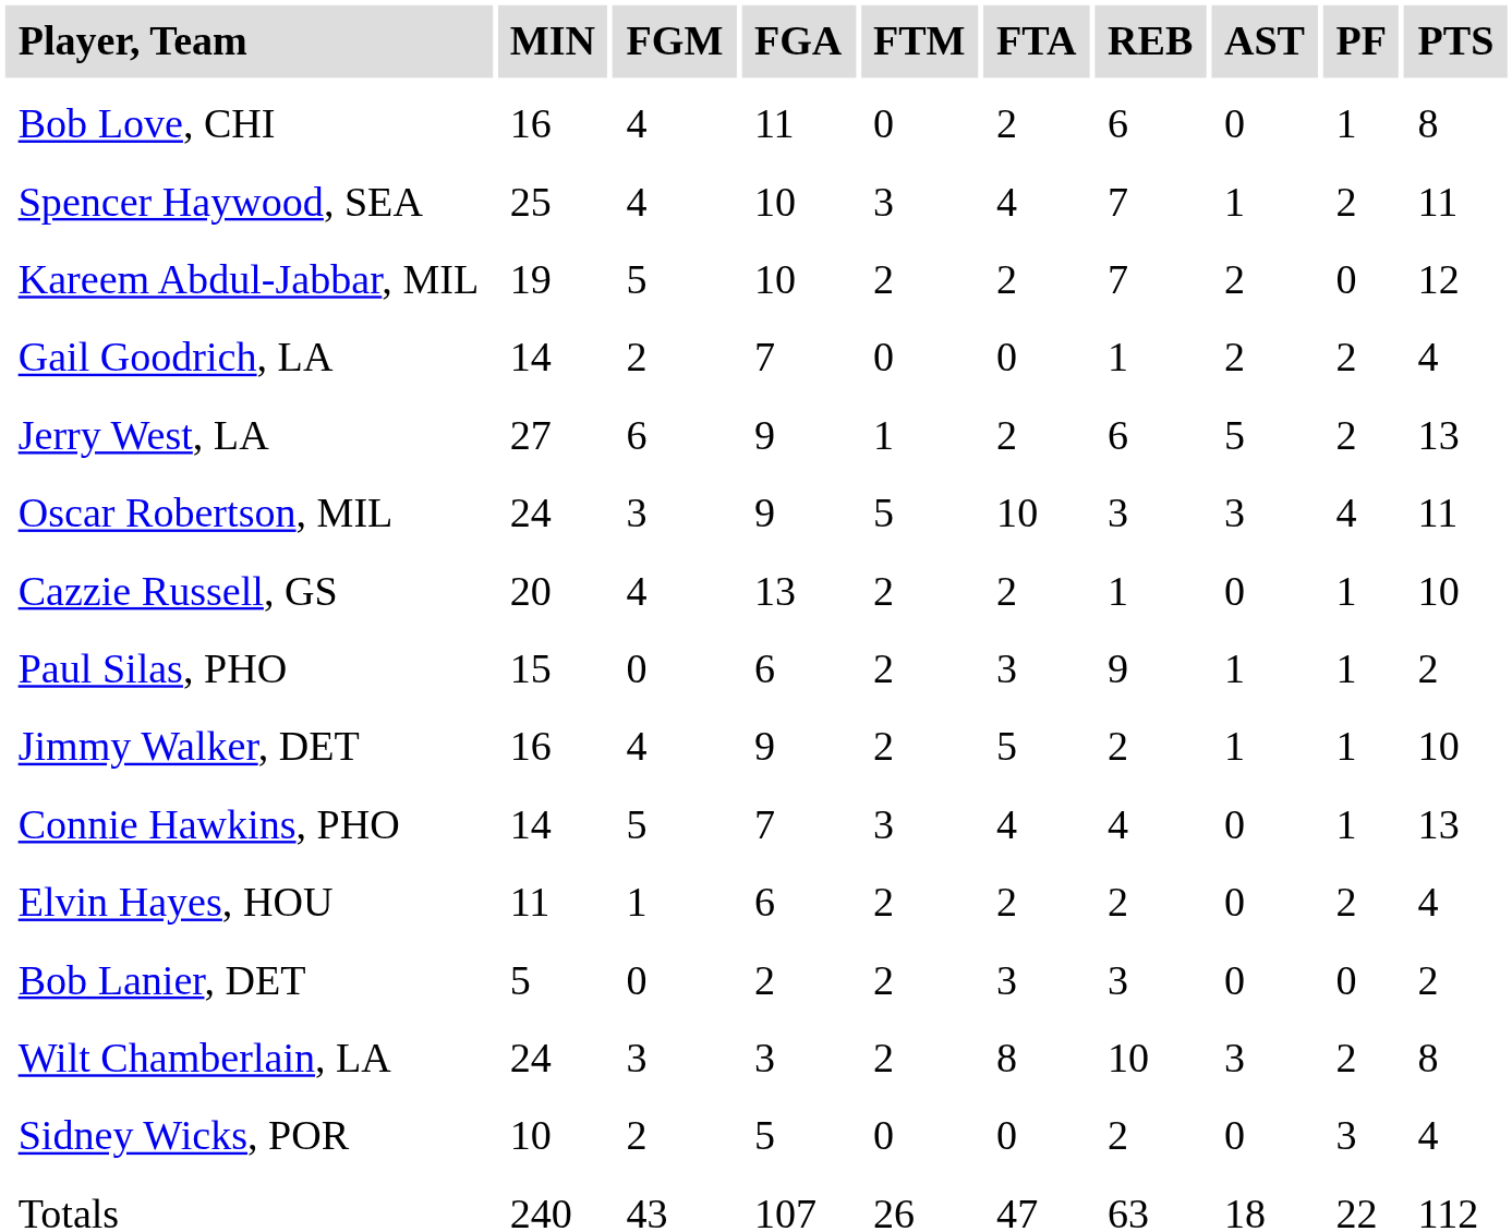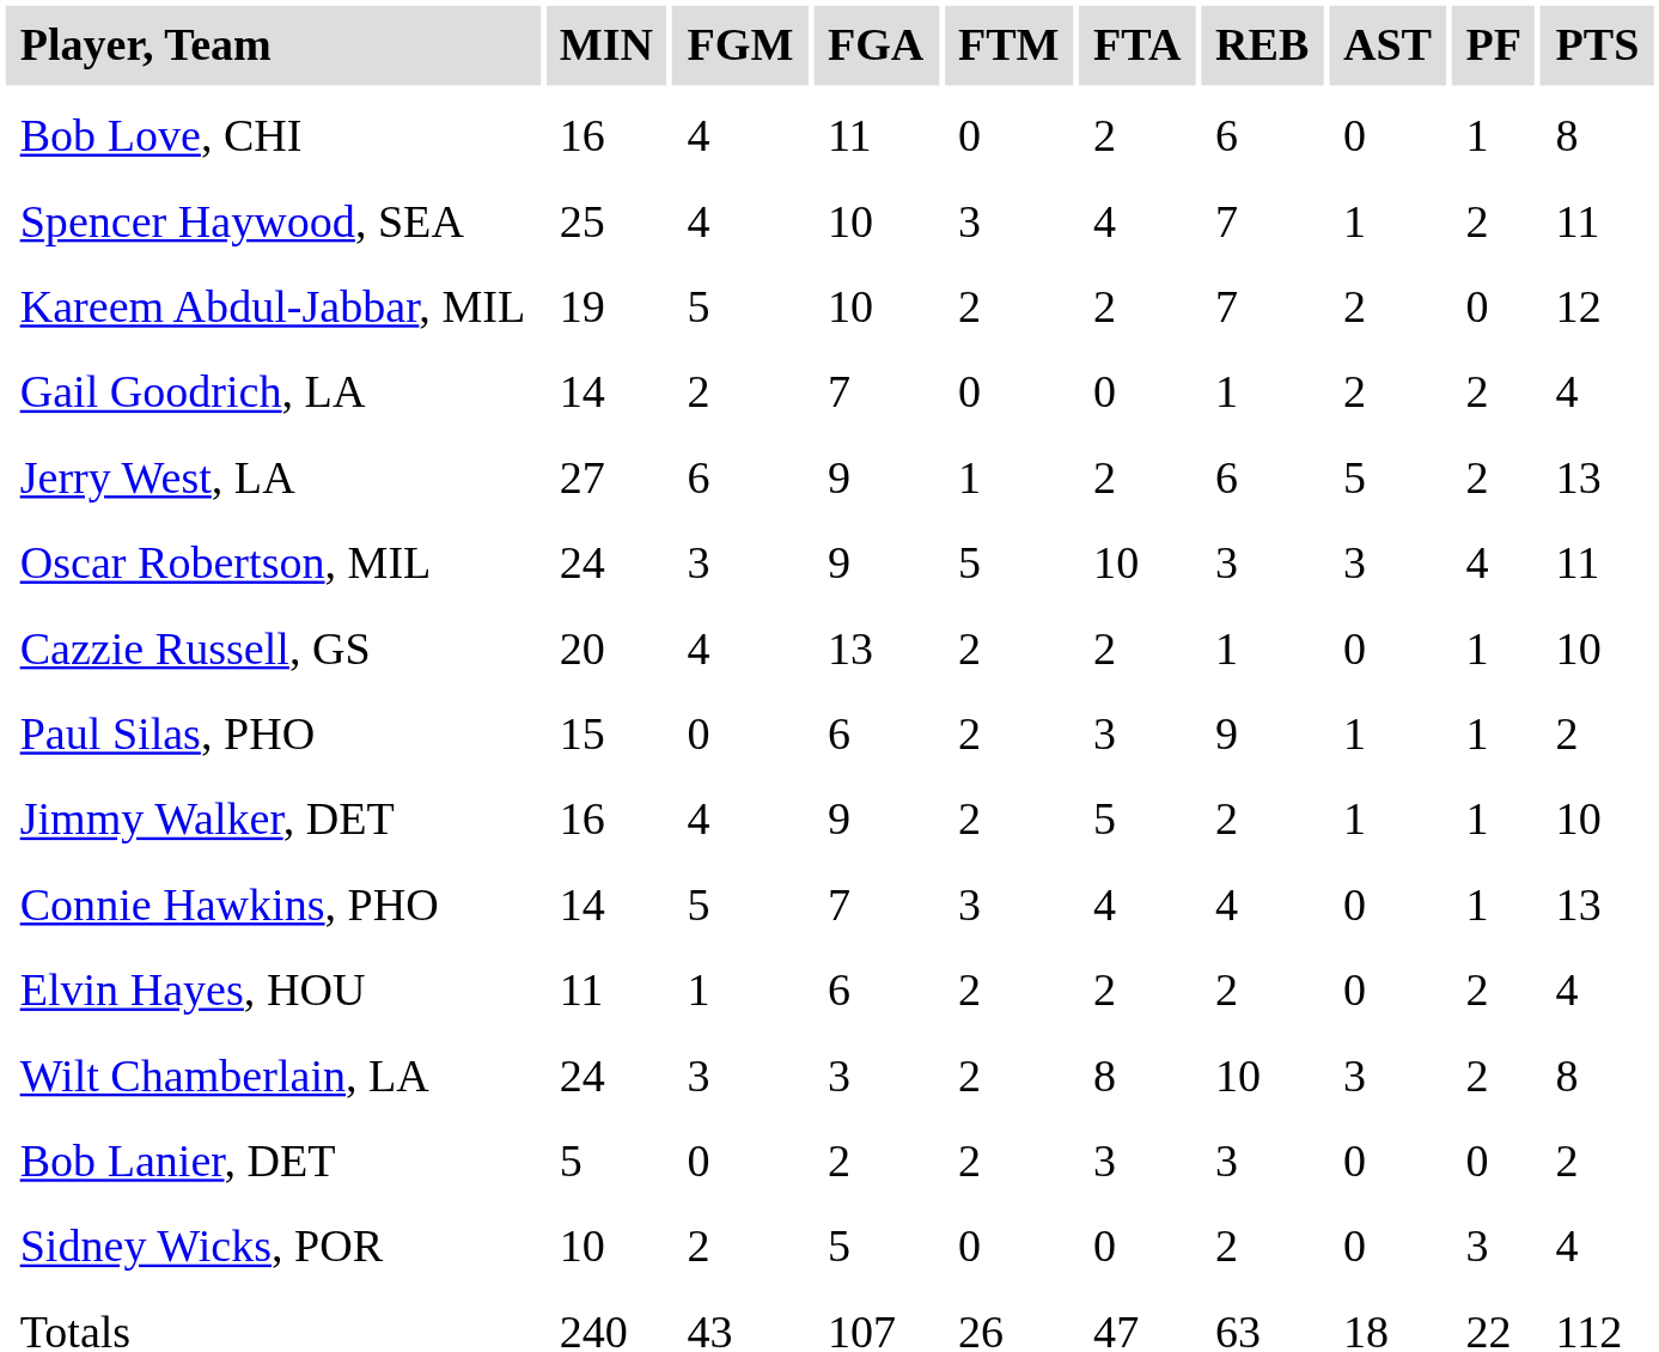rows swapped: Wilt Chamberlain, LA <-> Bob Lanier, DET
